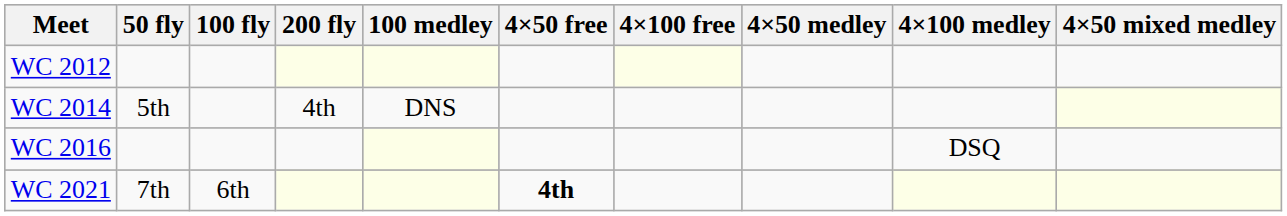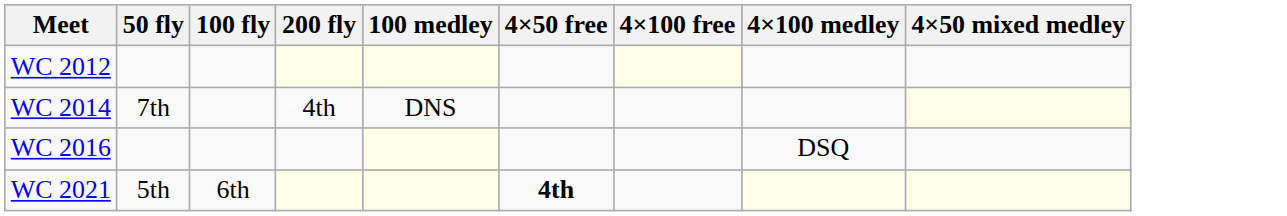- column: 4×50 medley
WC 2014 | 50 fly: 5th -> 7th
WC 2021 | 50 fly: 7th -> 5th
